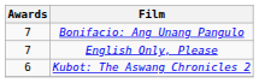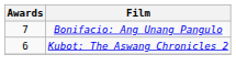- row: 7 | English Only, Please
